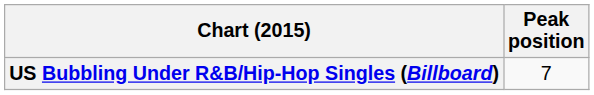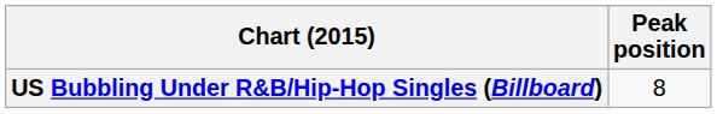US Bubbling Under R&B/Hip-Hop Singles (Billboard) | Peak position: 7 -> 8
